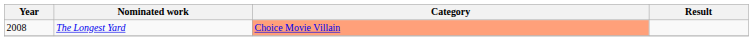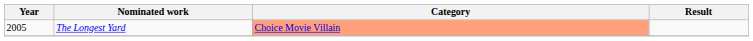The Longest Yard | Year: 2008 -> 2005
